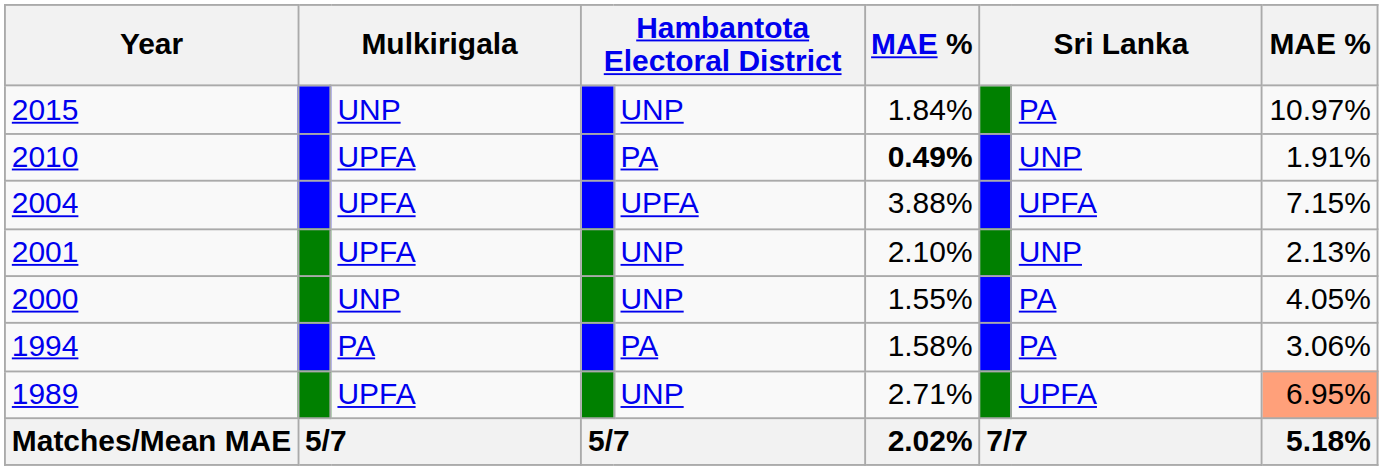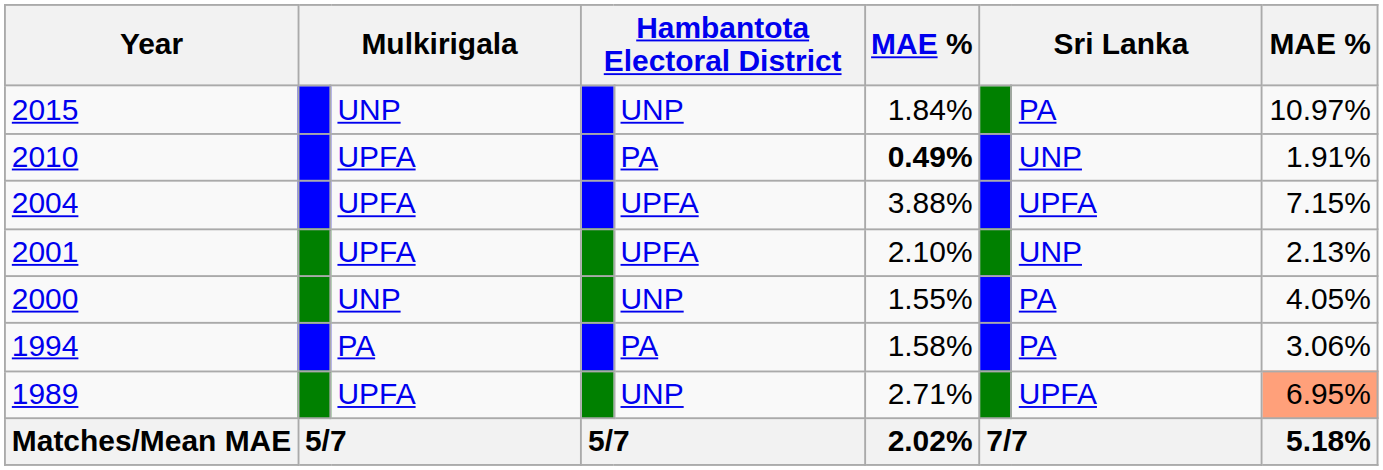2001 | column 5: UNP -> UPFA
